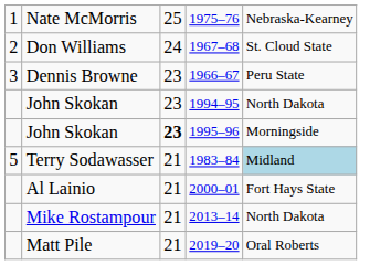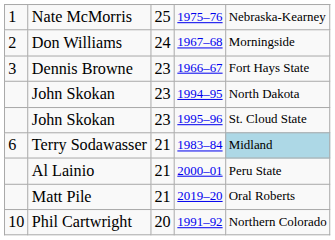Don Williams | column 5: St. Cloud State -> Morningside
Dennis Browne | column 5: Peru State -> Fort Hays State
John Skokan / 1995–96 | column 3: bold -> normal
John Skokan / 1995–96 | column 5: Morningside -> St. Cloud State
Terry Sodawasser | column 1: 5 -> 6
Al Lainio | column 5: Fort Hays State -> Peru State
- row: Mike Rostampour | 21 | 2013–14 | North Dakota
+ row: 10 | Phil Cartwright | 20 | 1991–92 | Northern Colorado
